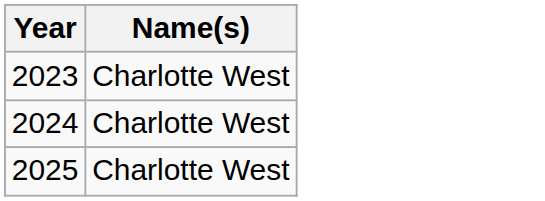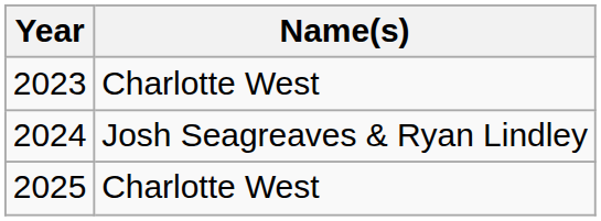2024 | Name(s): Charlotte West -> Josh Seagreaves & Ryan Lindley
